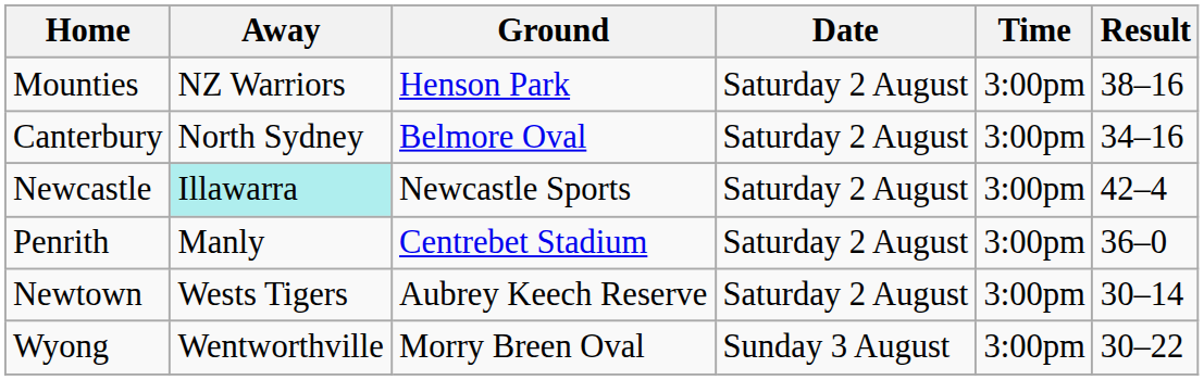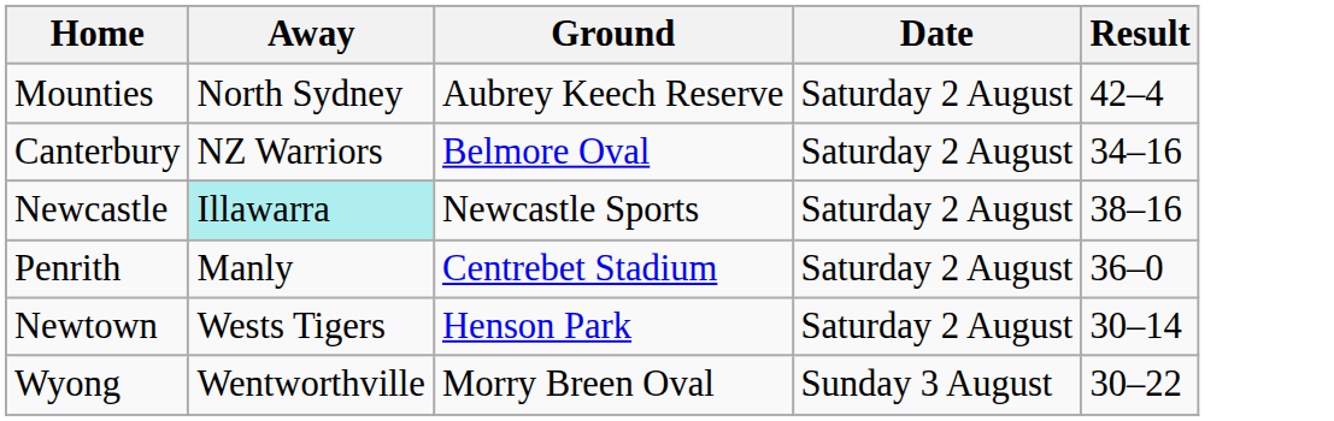- column: Time | 3:00pm | 3:00pm | 3:00pm | 3:00pm | 3:00pm | 3:00pm
Mounties | Away: NZ Warriors -> North Sydney
Mounties | Ground: Henson Park -> Aubrey Keech Reserve
Mounties | Result: 38–16 -> 42–4
Canterbury | Away: North Sydney -> NZ Warriors
Newcastle | Result: 42–4 -> 38–16
Newtown | Ground: Aubrey Keech Reserve -> Henson Park
